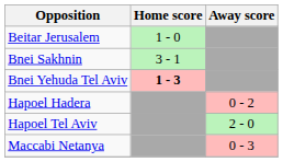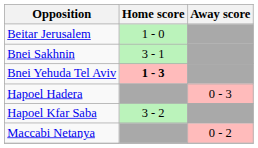Hapoel Hadera | Away score: 0 - 2 -> 0 - 3
+ row: Hapoel Kfar Saba | 3 - 2
- row: Hapoel Tel Aviv | 2 - 0
Maccabi Netanya | Away score: 0 - 3 -> 0 - 2
